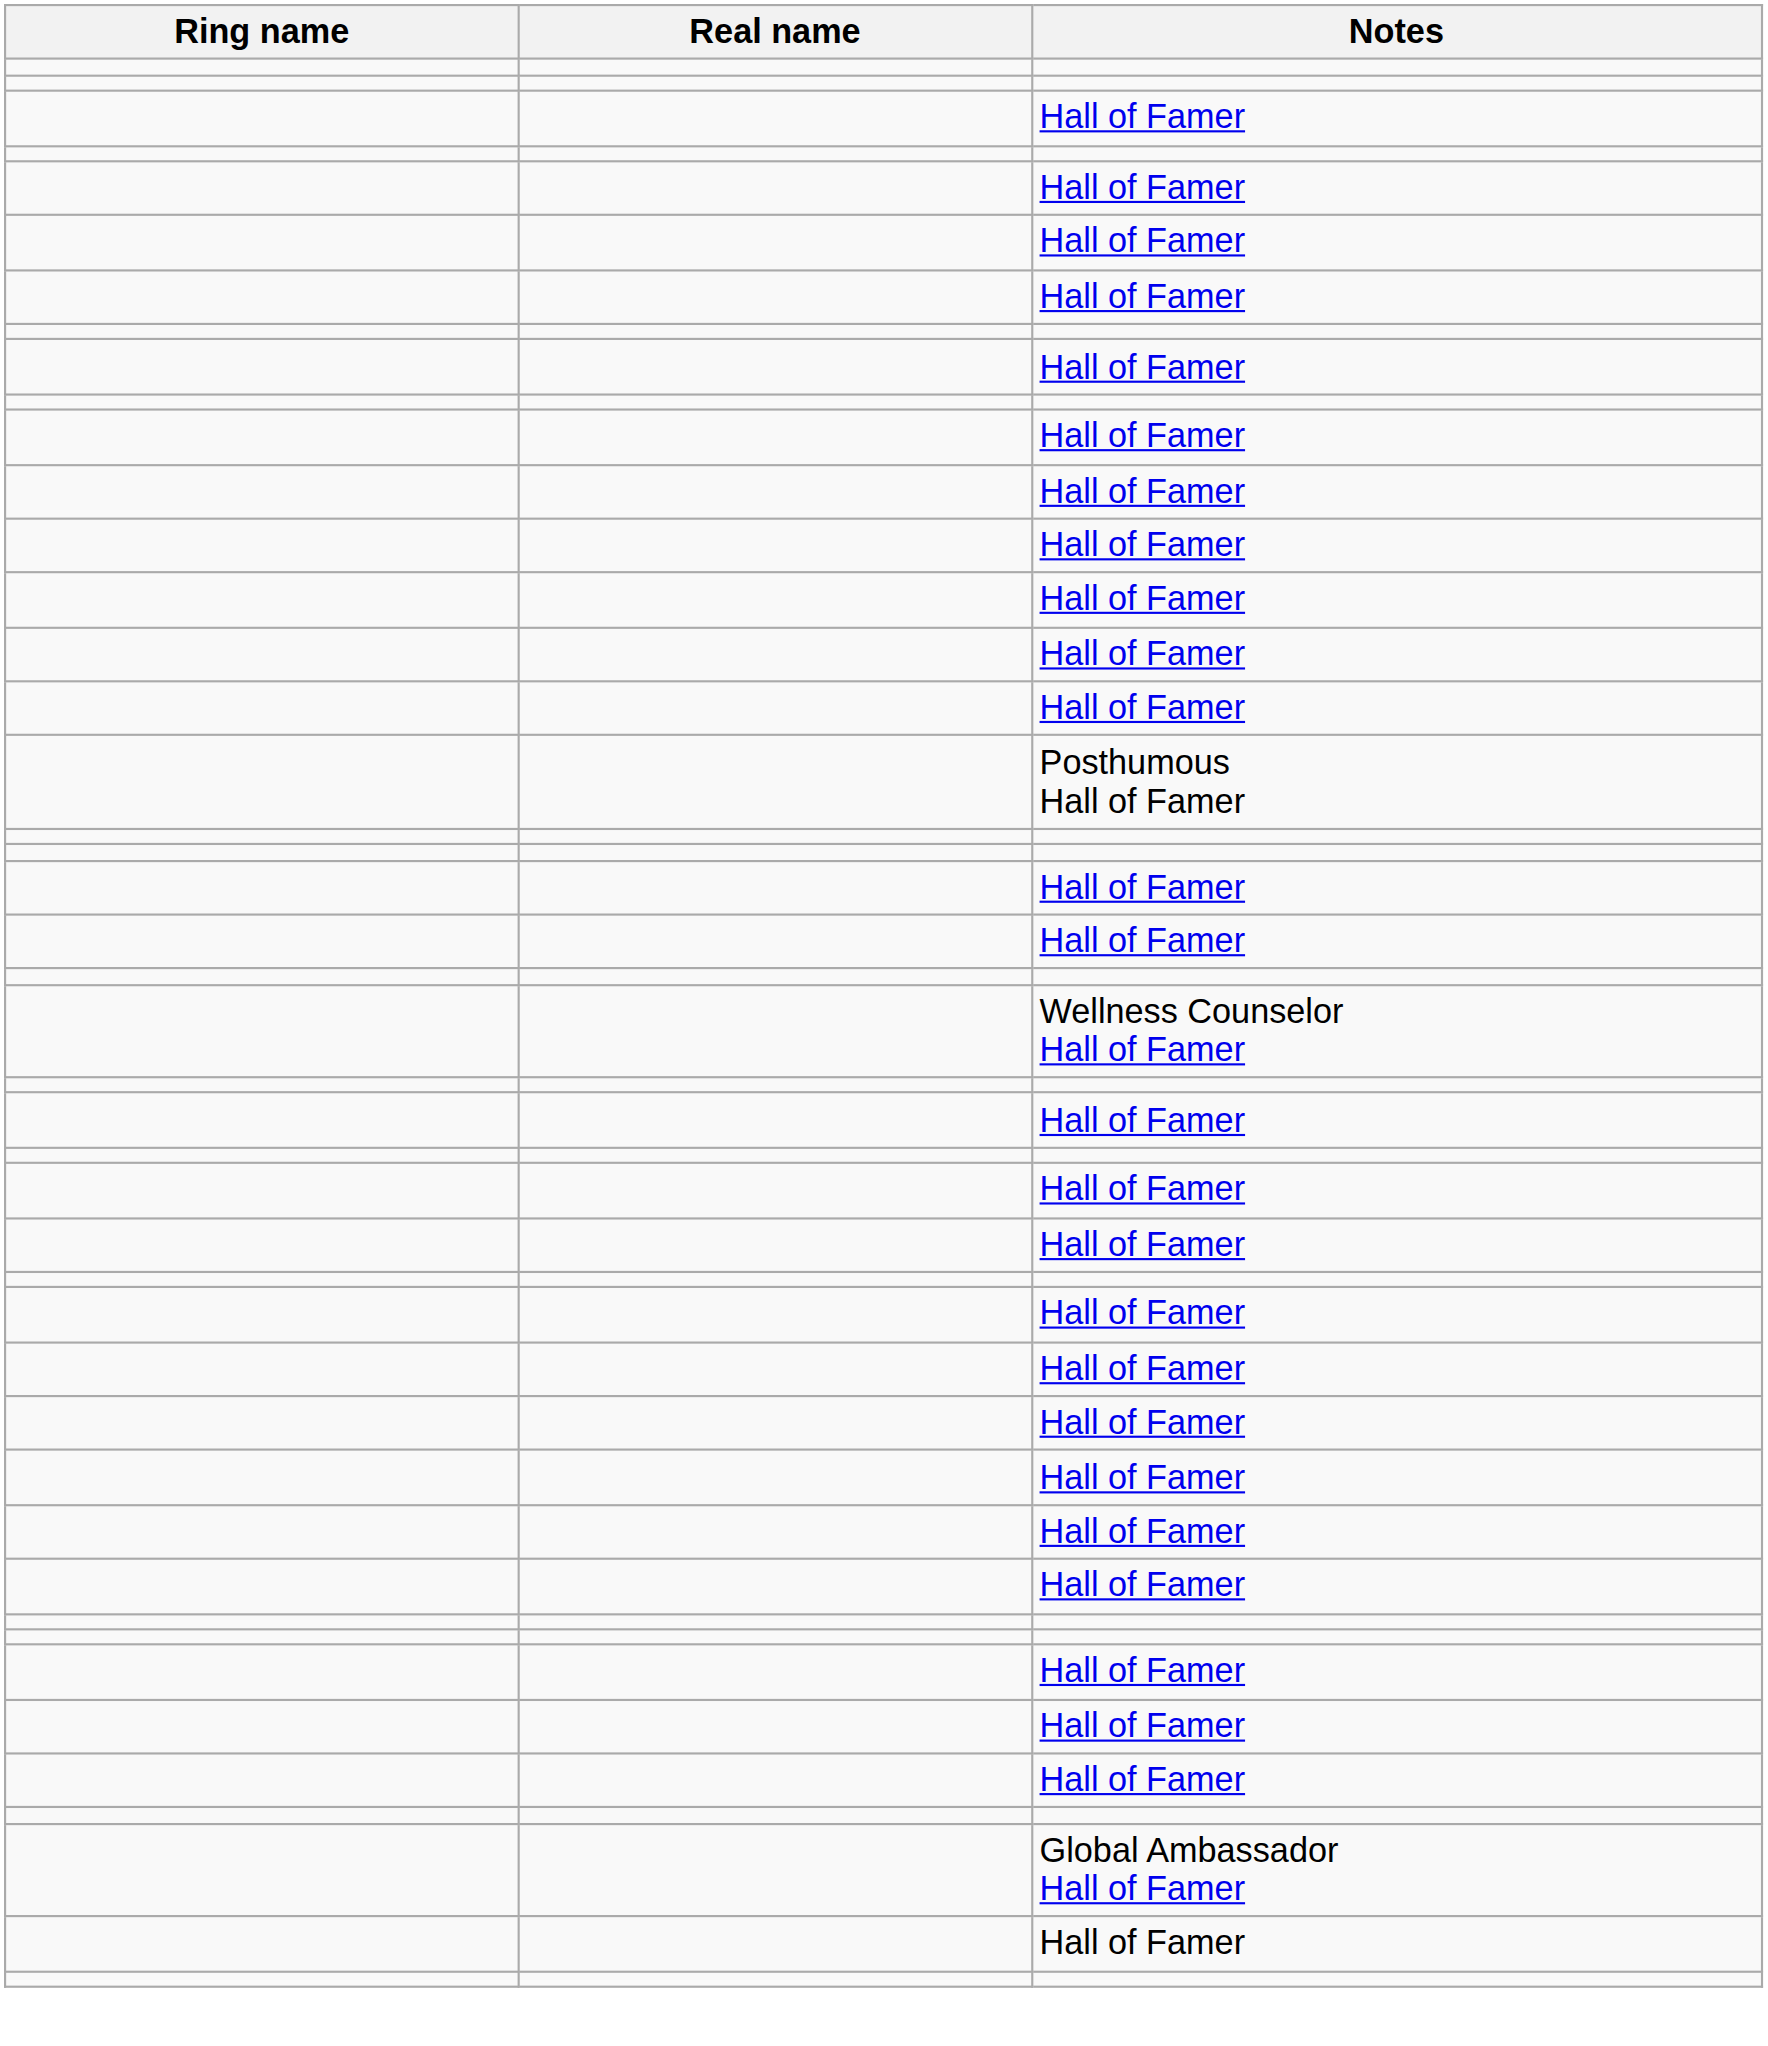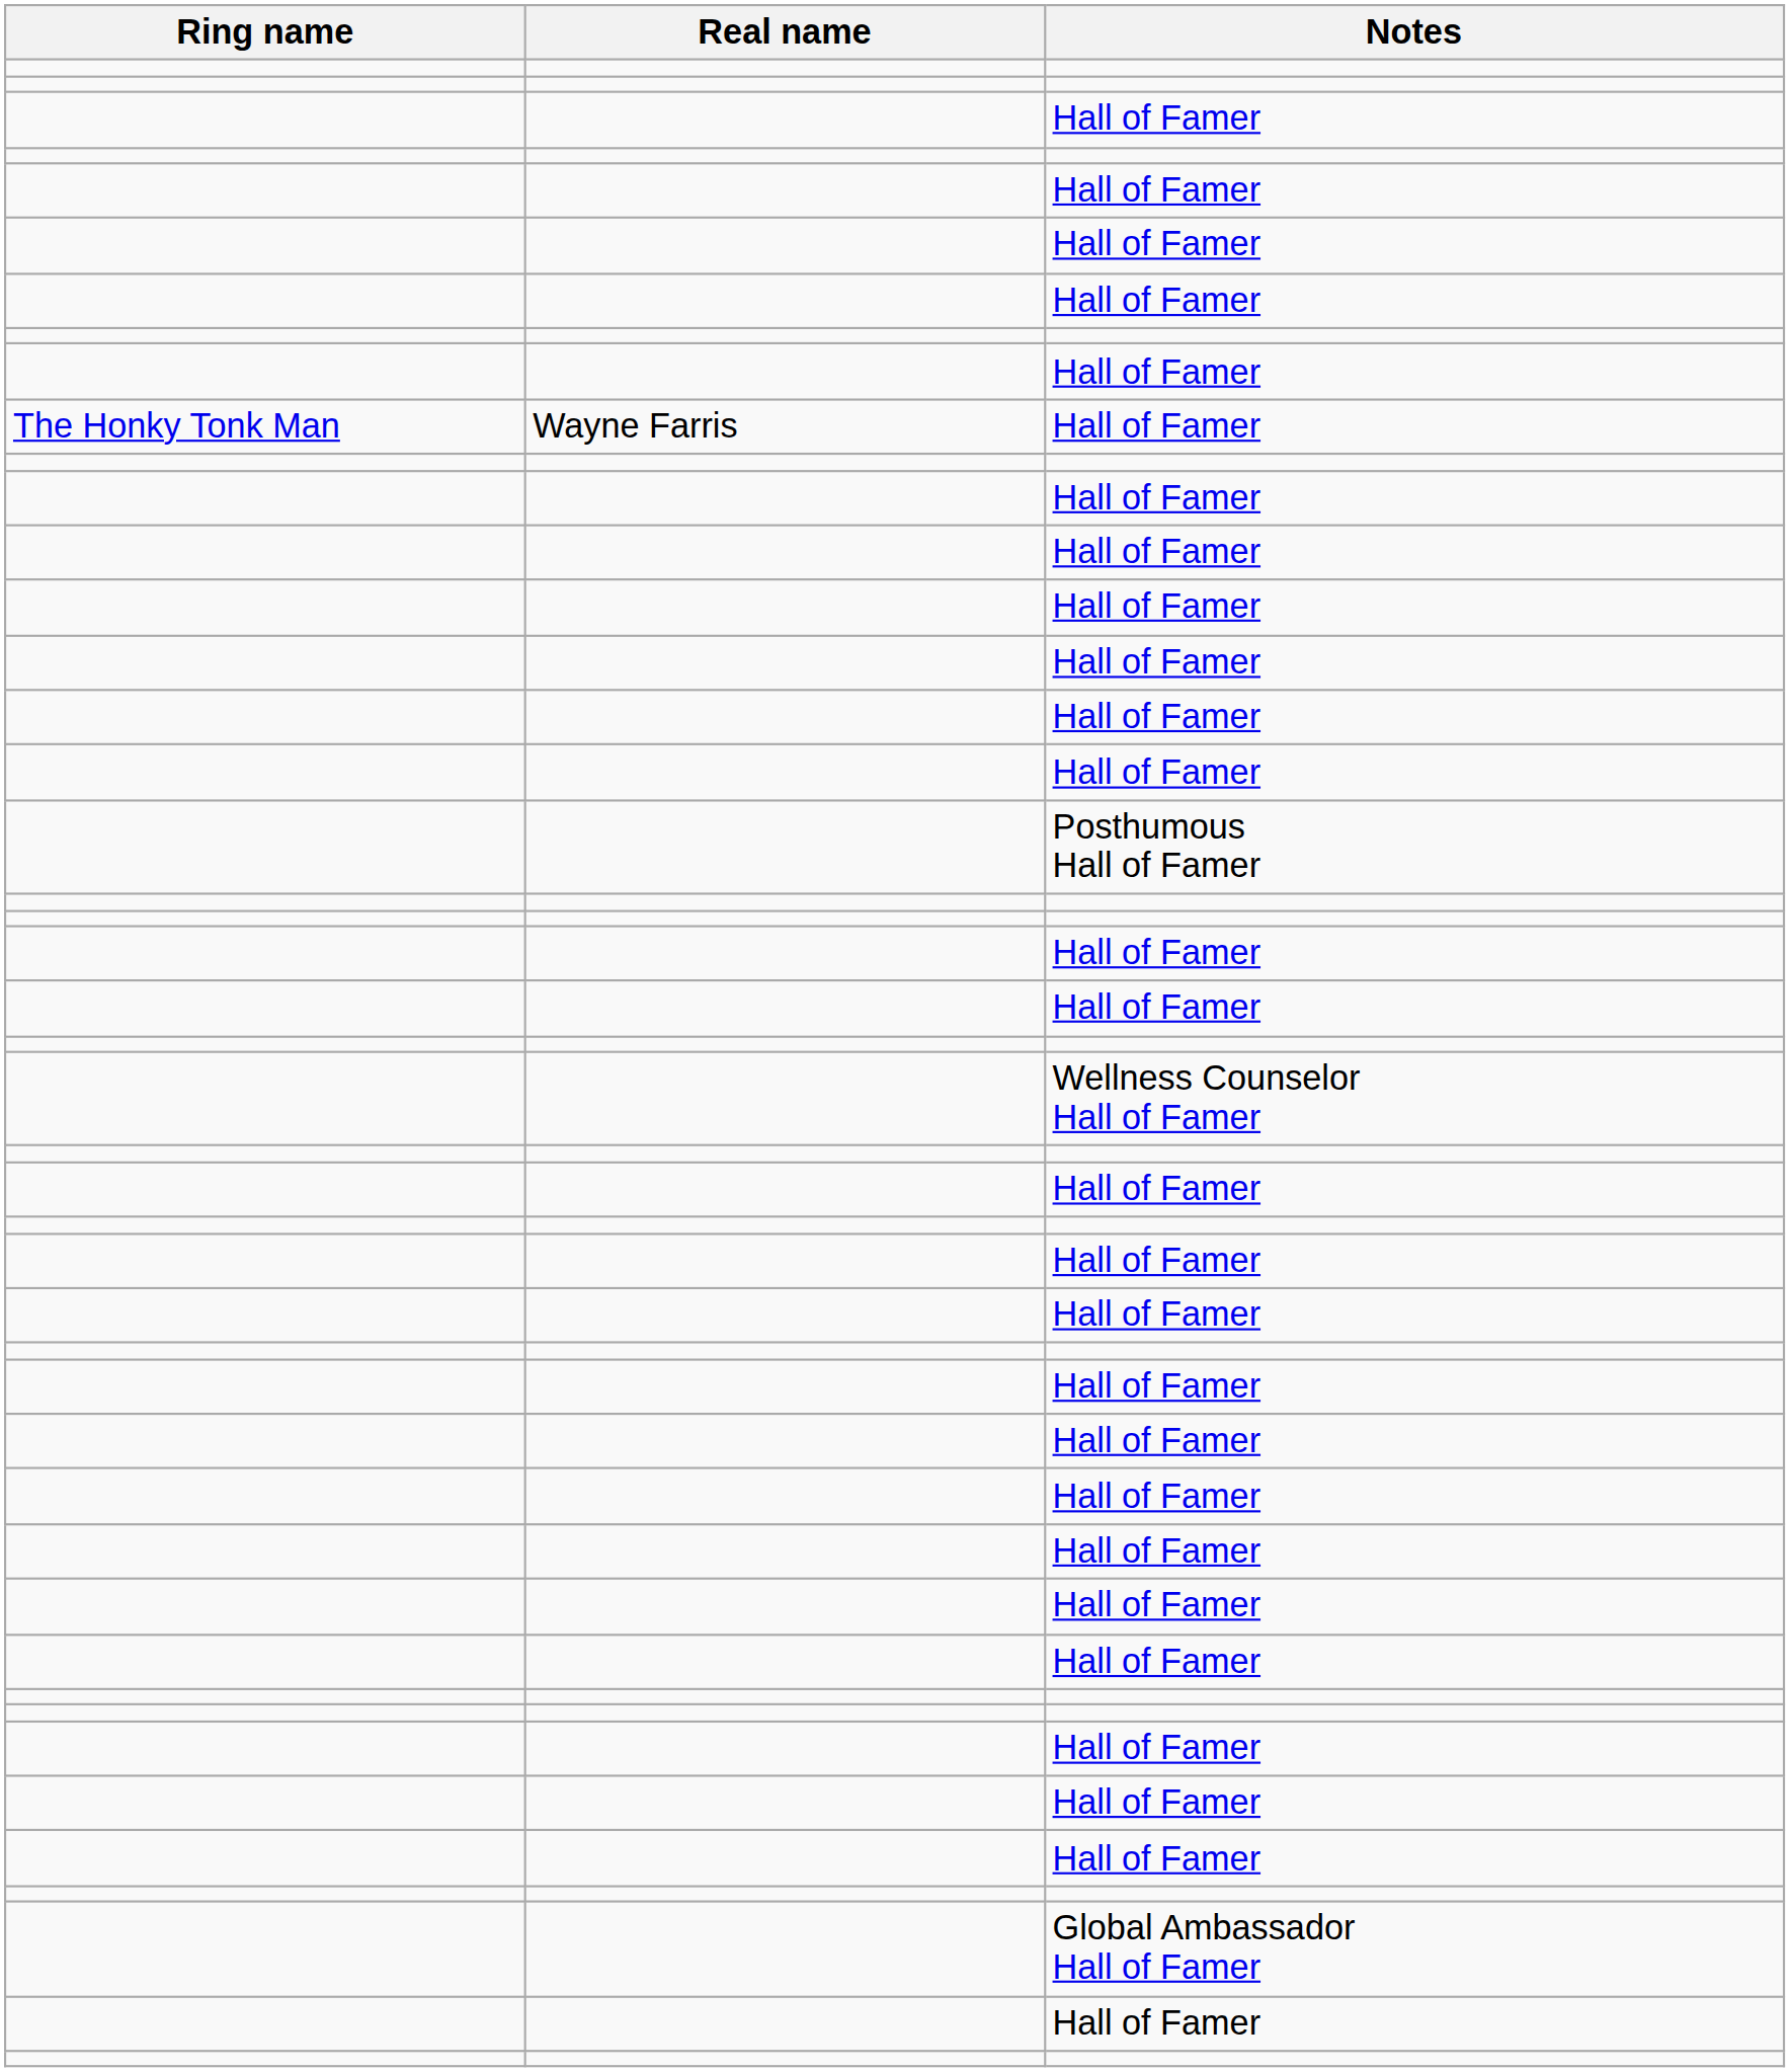+ row: The Honky Tonk Man | Wayne Farris | Hall of Famer
